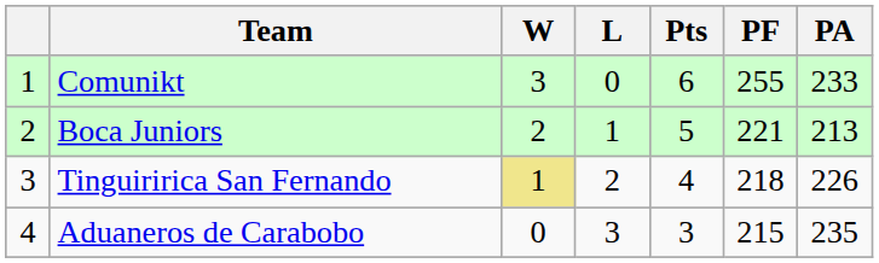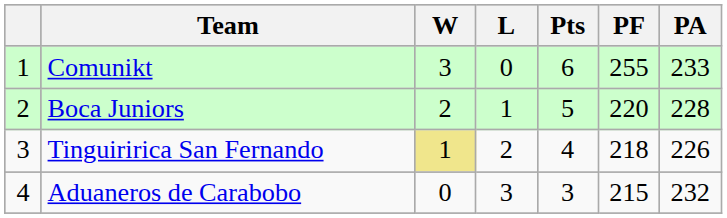Boca Juniors | PF: 221 -> 220
Boca Juniors | PA: 213 -> 228
Aduaneros de Carabobo | PA: 235 -> 232
